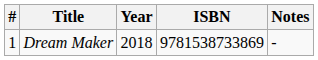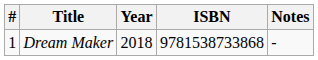Dream Maker | ISBN: 9781538733869 -> 9781538733868
